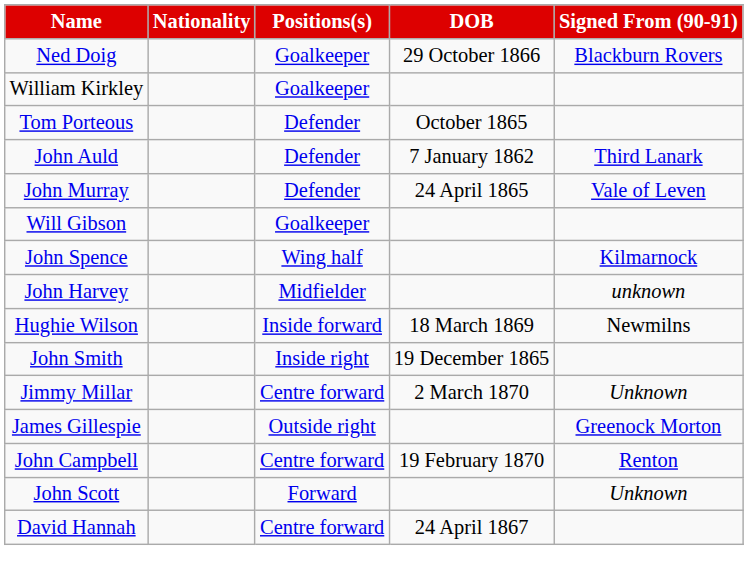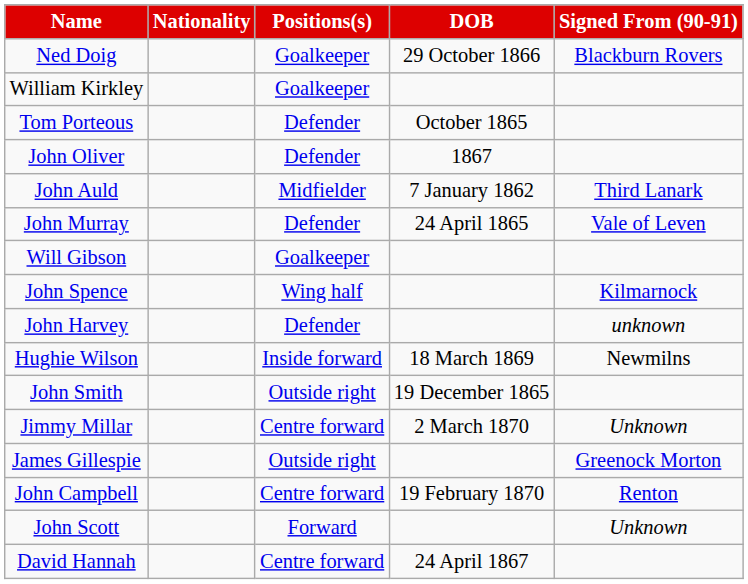+ row: John Oliver | Defender | 1867
John Auld | Positions(s): Defender -> Midfielder
John Harvey | Positions(s): Midfielder -> Defender
John Smith | Positions(s): Inside right -> Outside right
